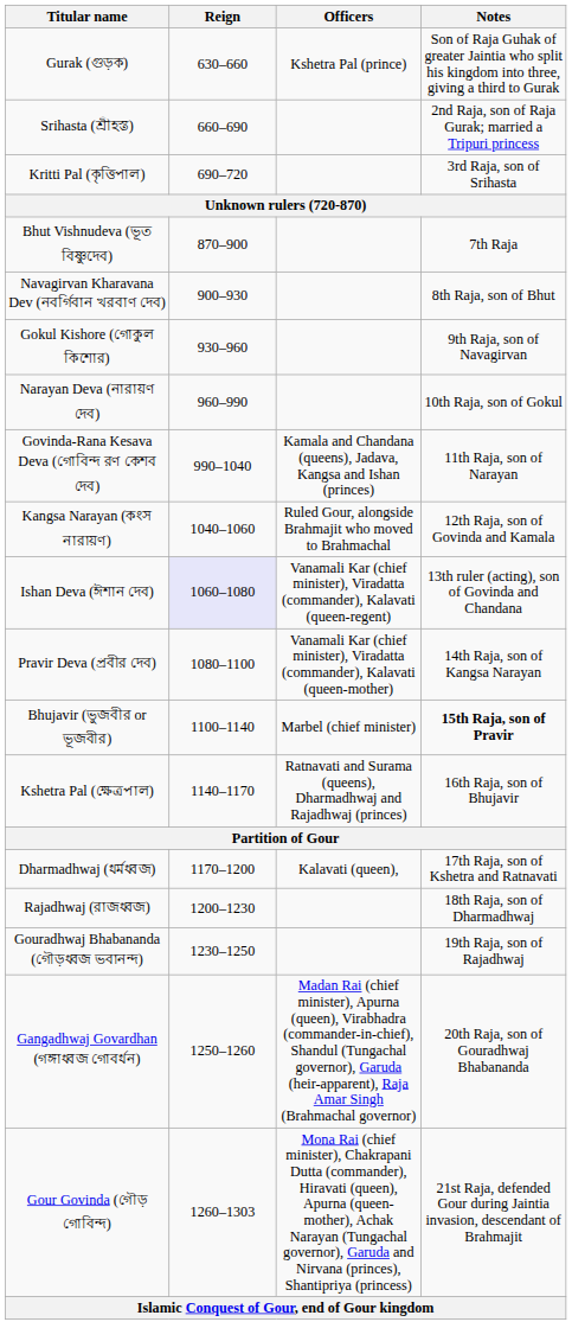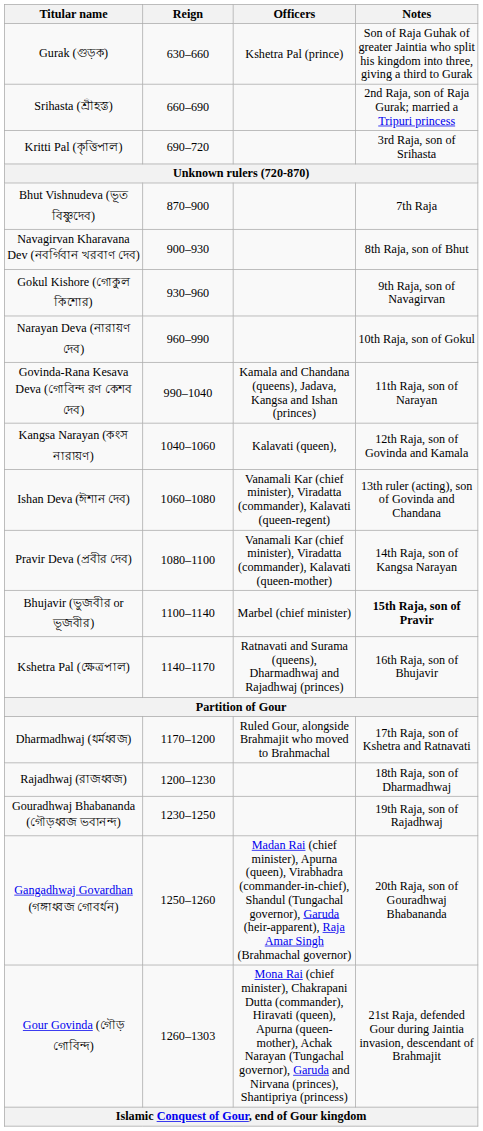Kangsa Narayan (কংস নারায়ণ) | Officers: Ruled Gour, alongside Brahmajit who moved to Brahmachal -> Kalavati (queen),
Ishan Deva (ঈশান দেব) | Reign: lavender background -> no background
Dharmadhwaj (ধর্মধ্বজ) | Officers: Kalavati (queen), -> Ruled Gour, alongside Brahmajit who moved to Brahmachal
